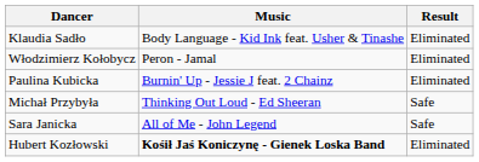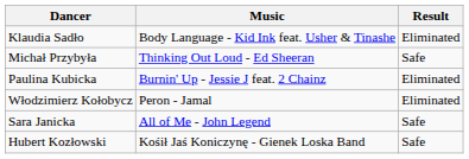rows swapped: Michał Przybyła <-> Włodzimierz Kołobycz
Hubert Kozłowski | Music: bold -> normal
Hubert Kozłowski | Result: Eliminated -> Safe
